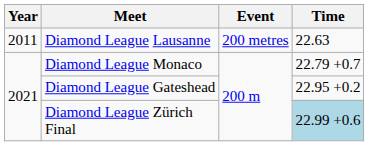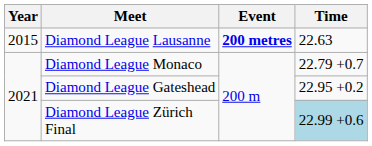Diamond League Lausanne | Year: 2011 -> 2015
Diamond League Lausanne | Event: normal -> bold
